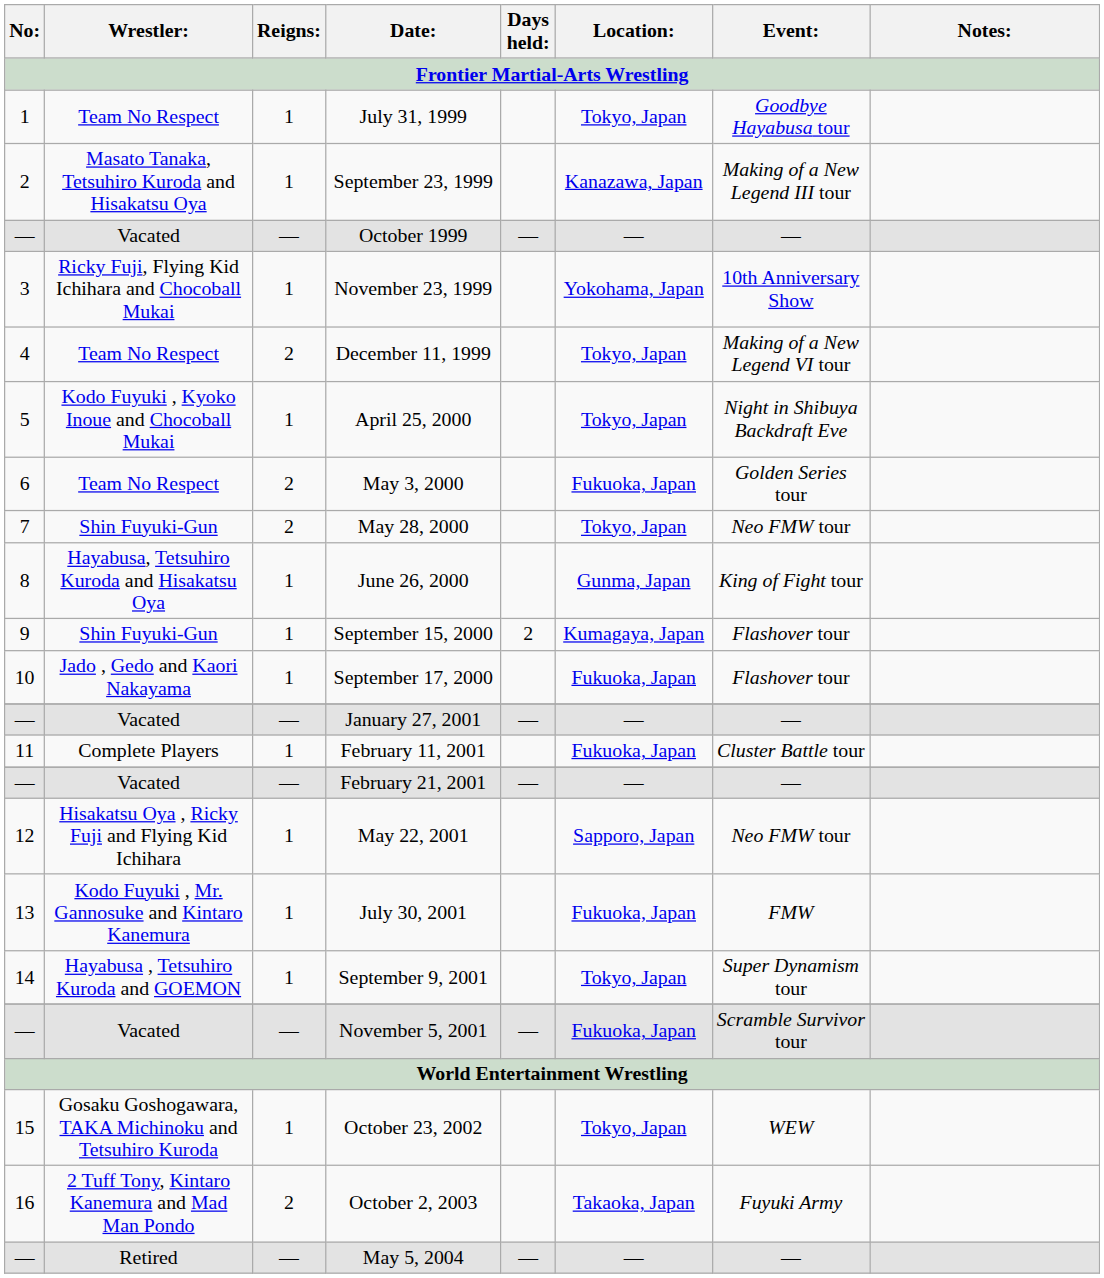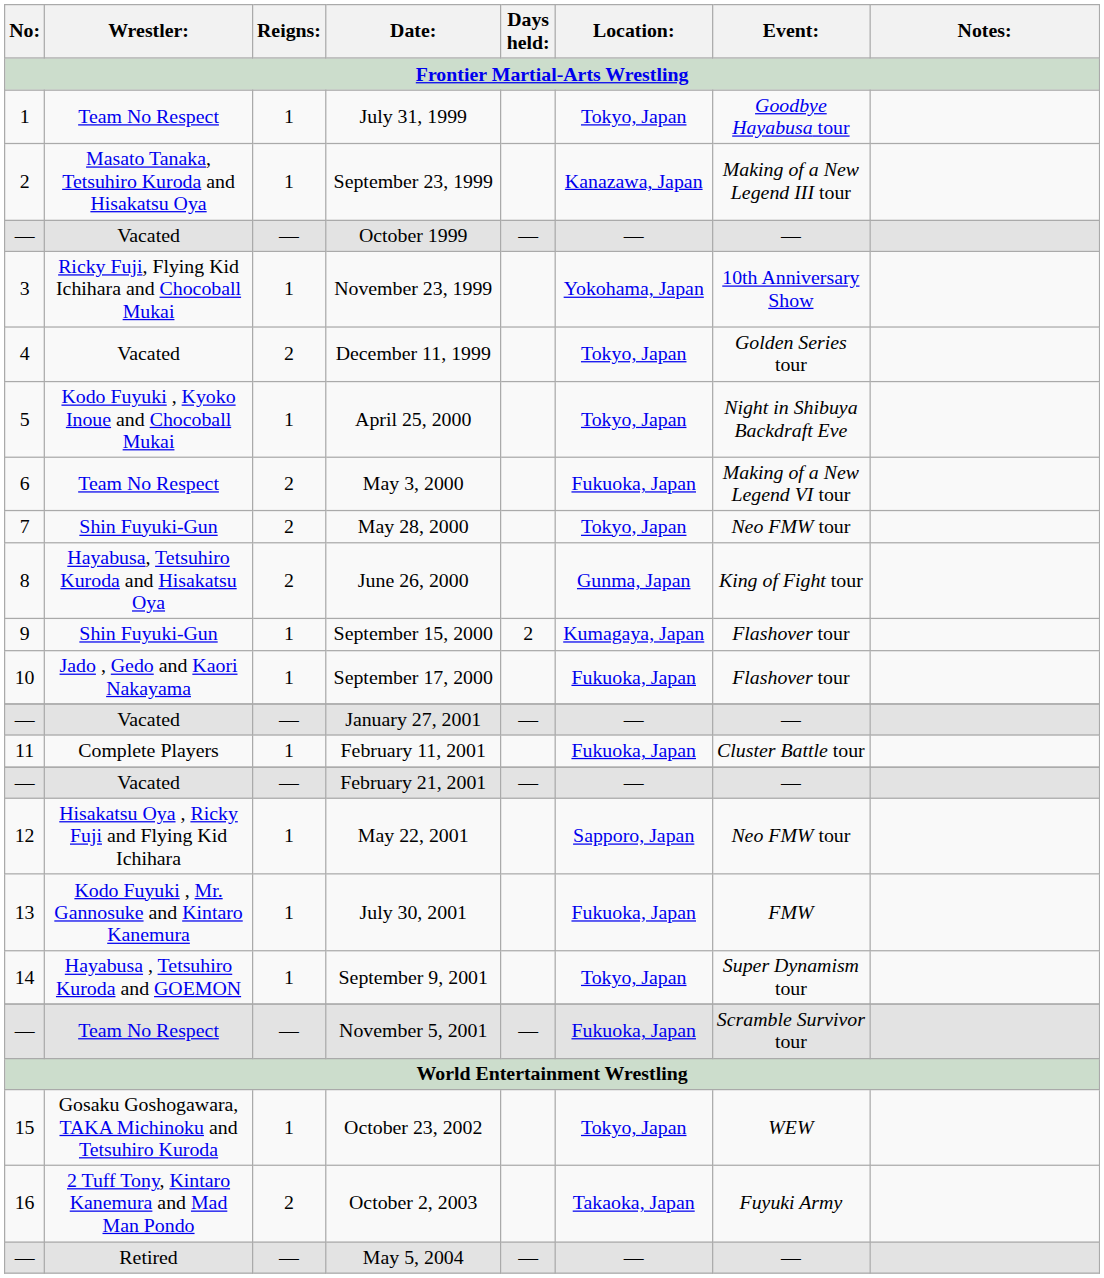December 11, 1999 | Wrestler:: Team No Respect -> Vacated
December 11, 1999 | Event:: Making of a New Legend VI tour -> Golden Series tour
May 3, 2000 | Event:: Golden Series tour -> Making of a New Legend VI tour
June 26, 2000 | Reigns:: 1 -> 2
November 5, 2001 | Wrestler:: Vacated -> Team No Respect
